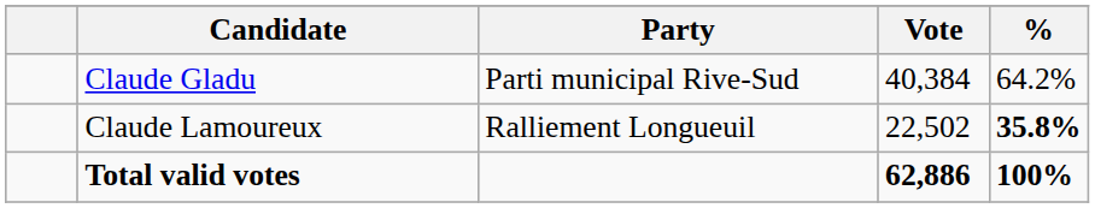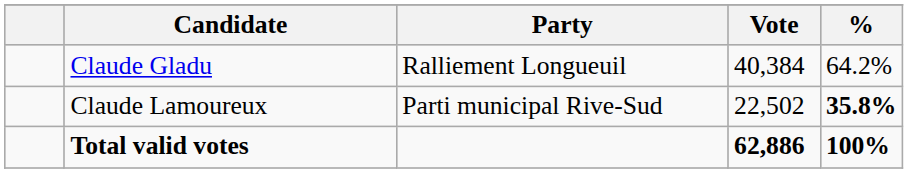Claude Gladu | Party: Parti municipal Rive-Sud -> Ralliement Longueuil
Claude Lamoureux | Party: Ralliement Longueuil -> Parti municipal Rive-Sud
